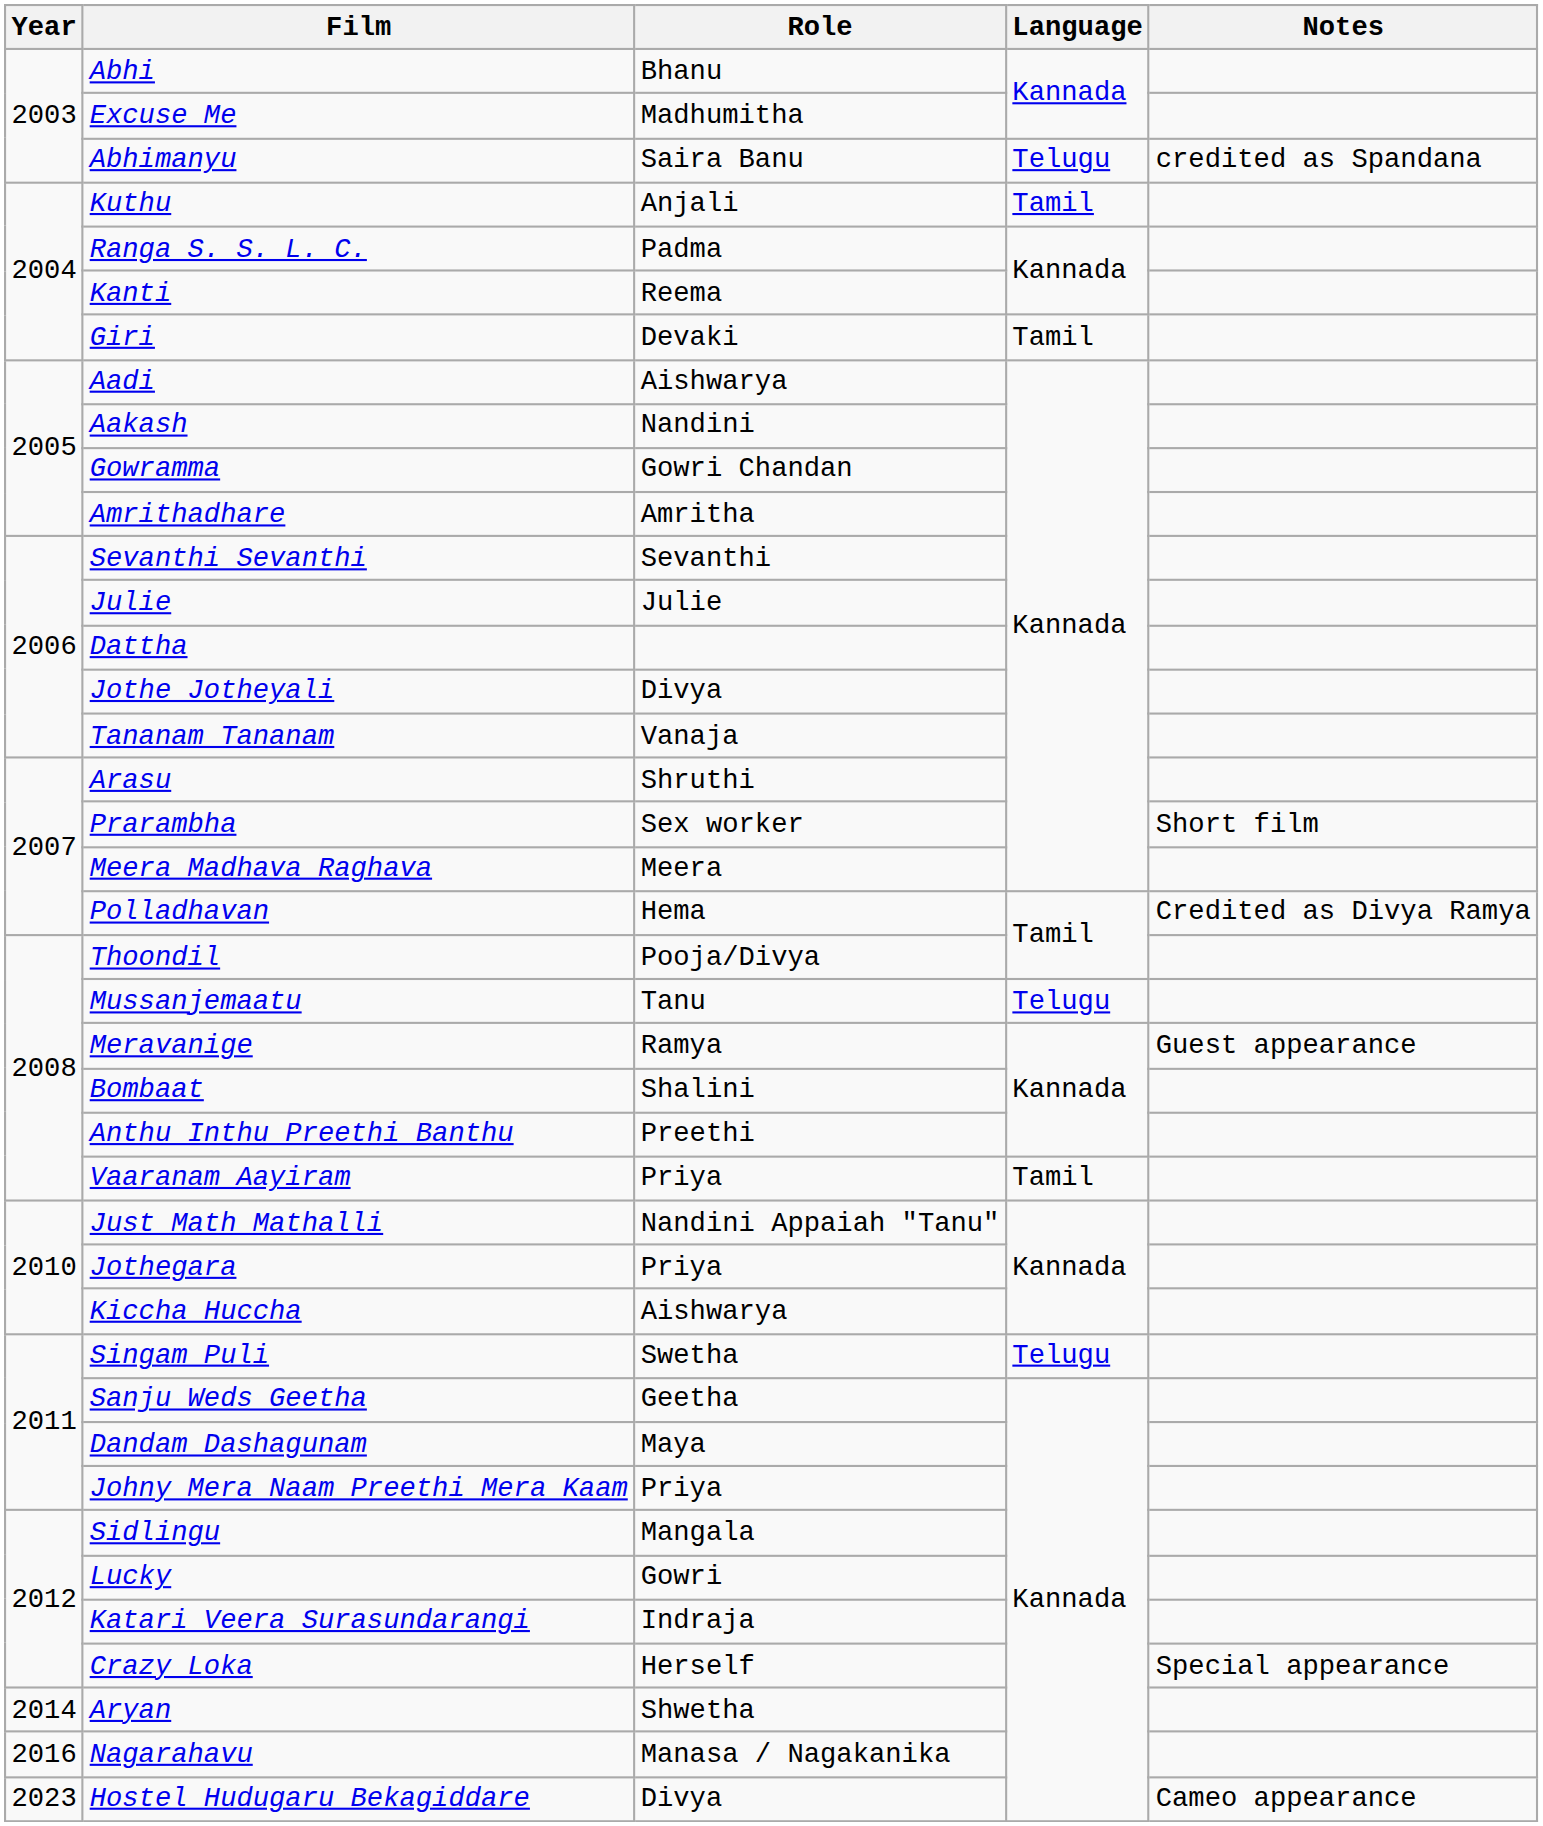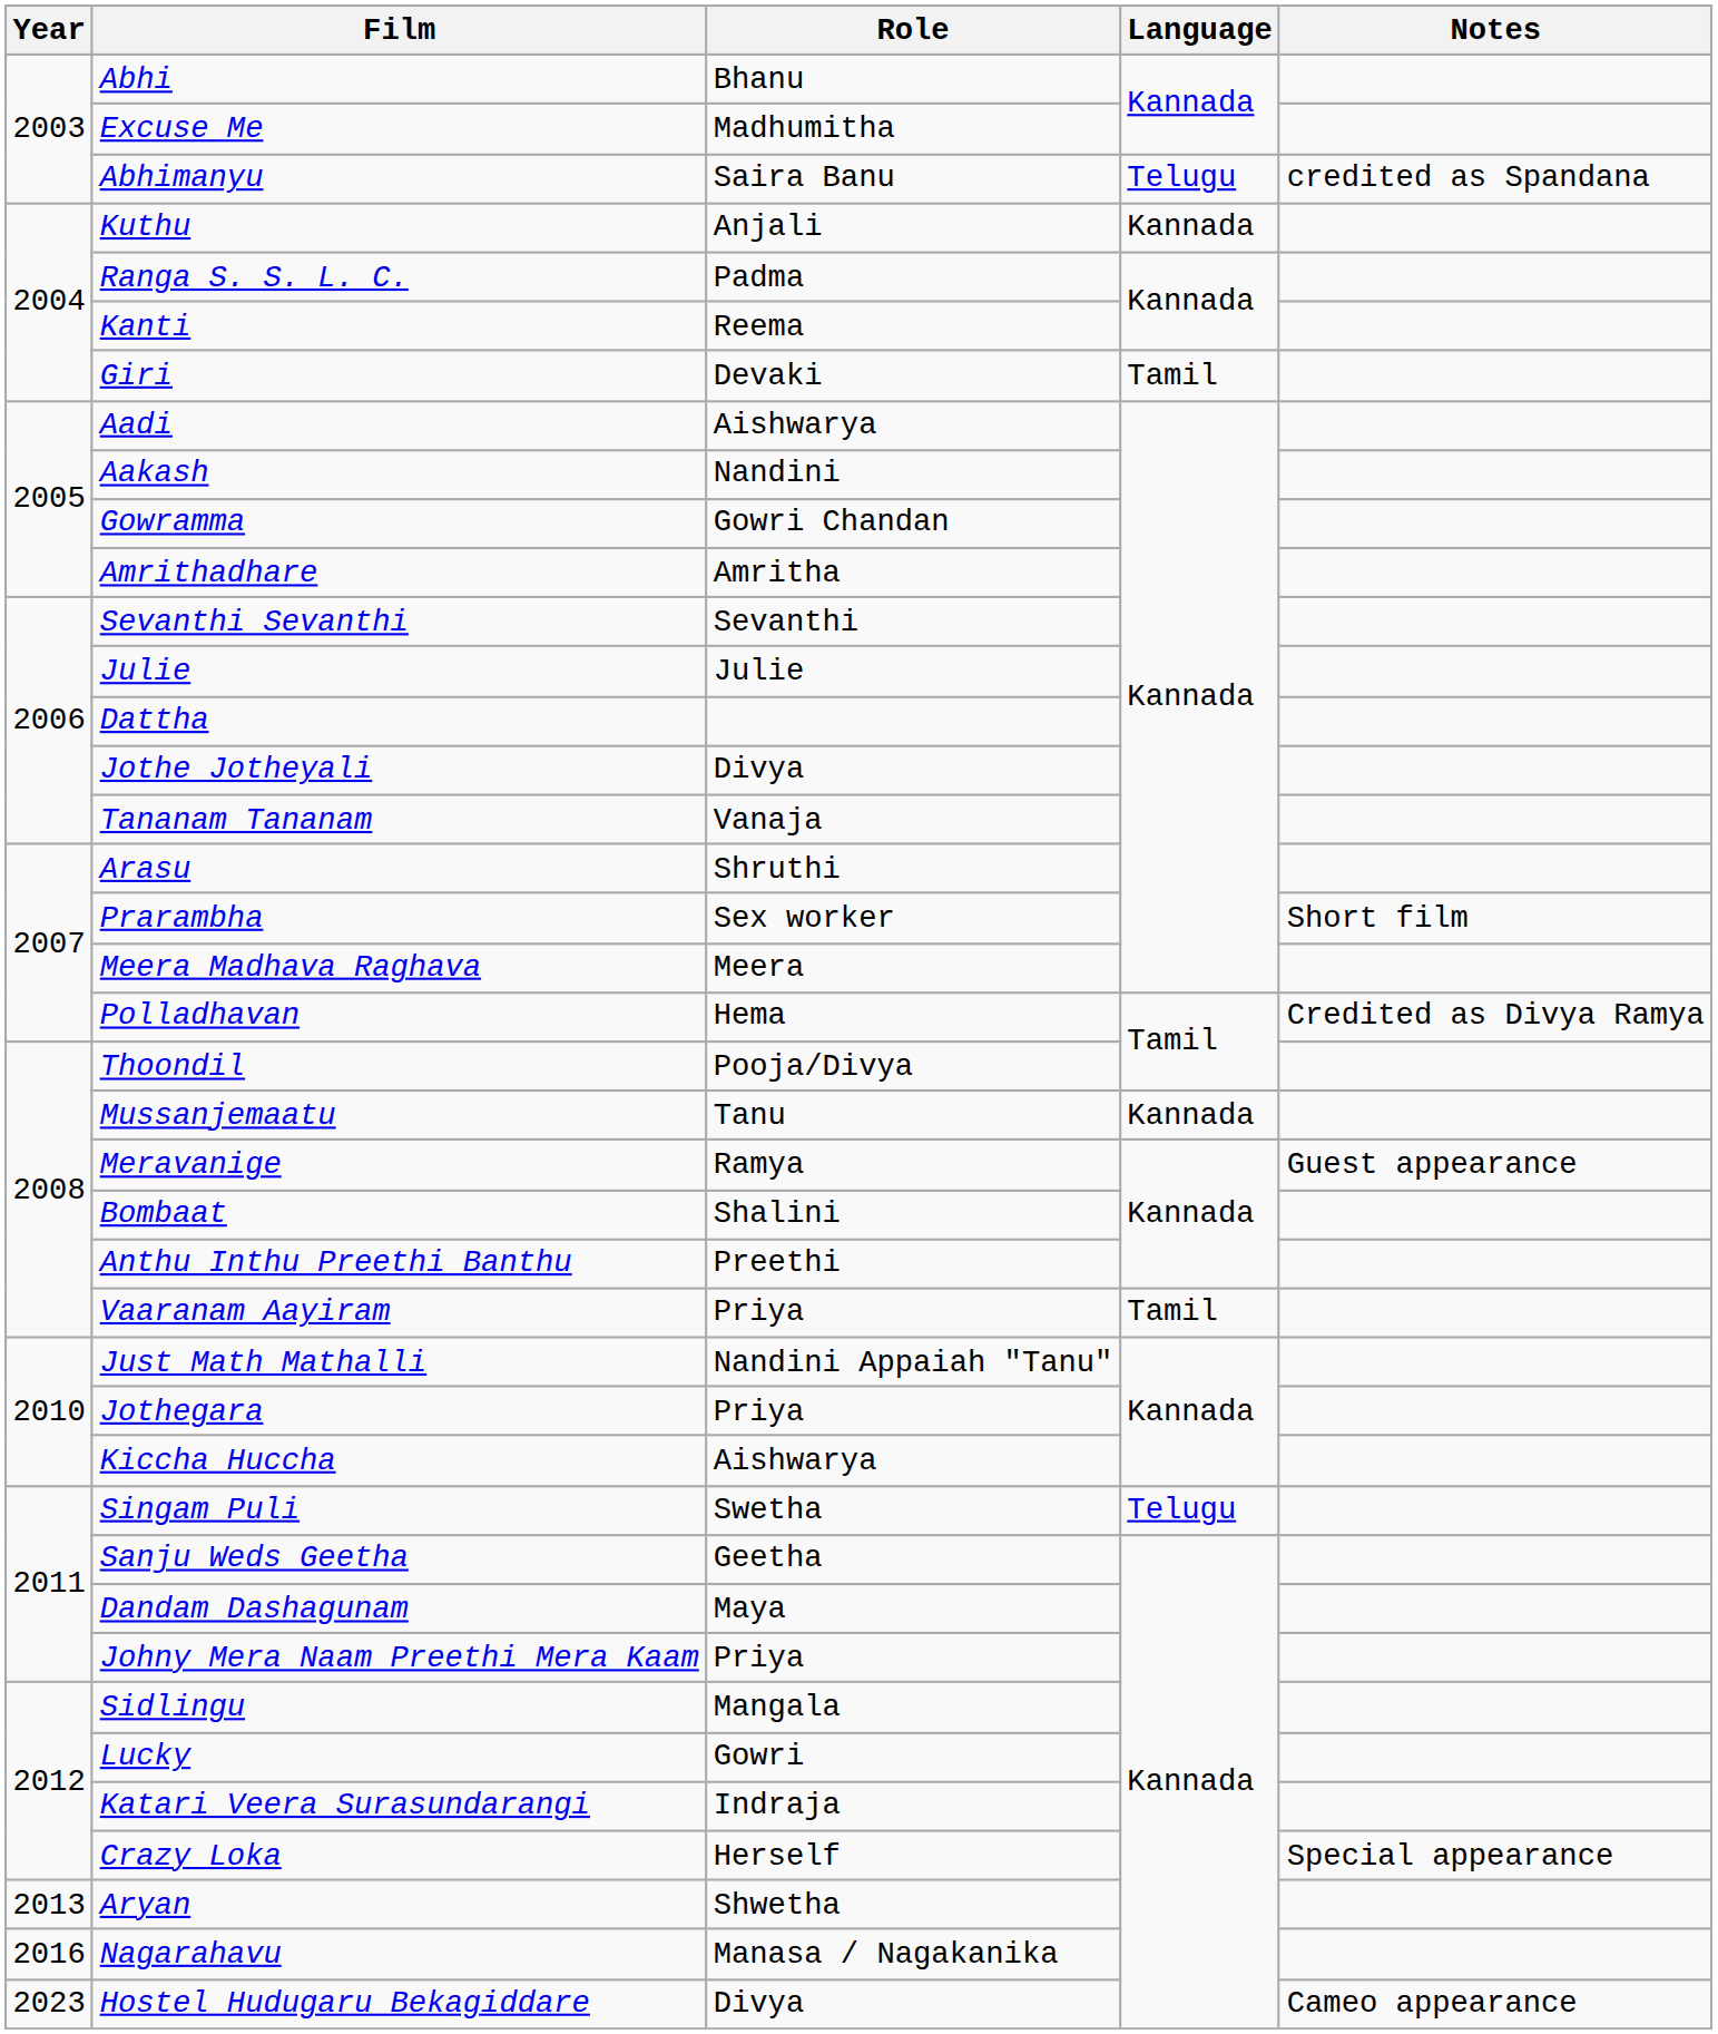Kuthu | Language: Tamil -> Kannada
Mussanjemaatu | Language: Telugu -> Kannada
Aryan | Year: 2014 -> 2013
